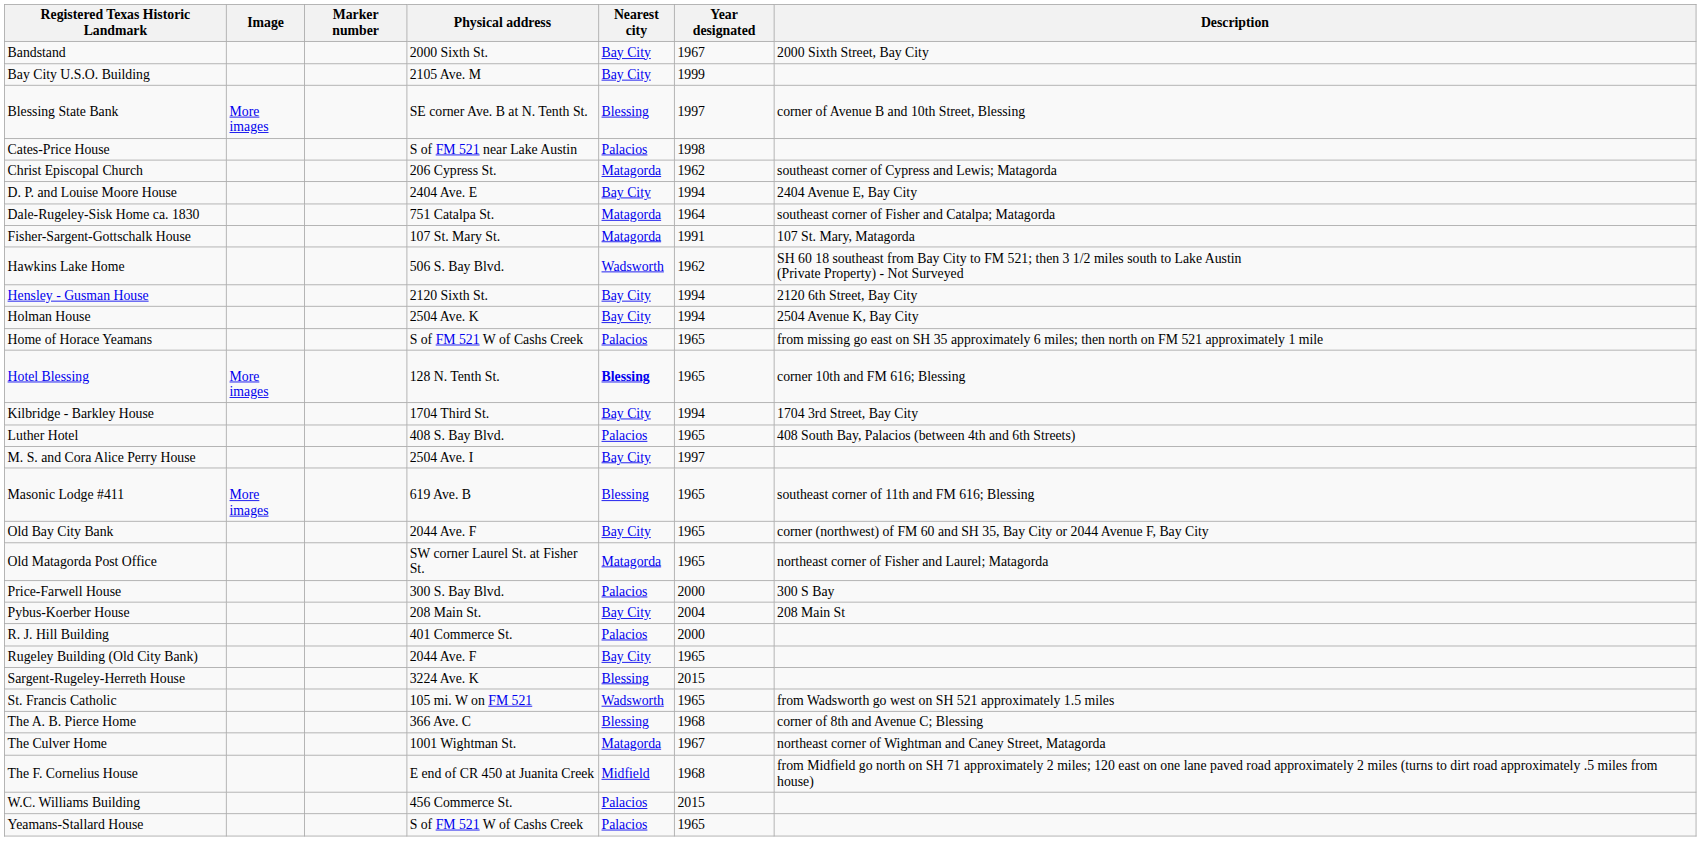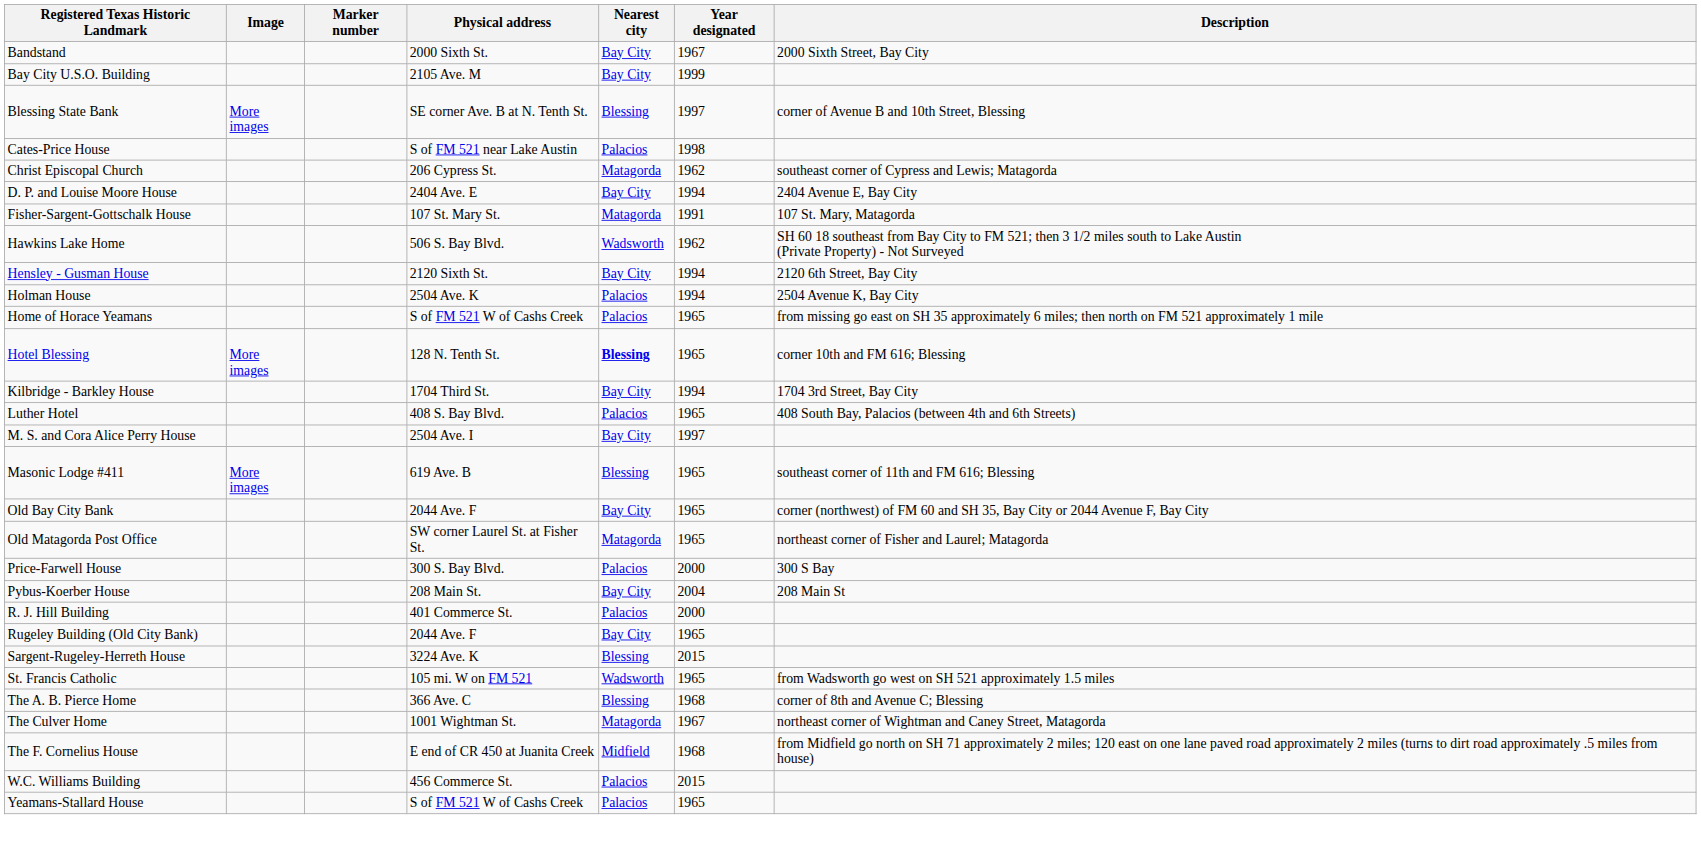- row: Dale-Rugeley-Sisk Home ca. 1830 | 751 Catalpa St. | Matagorda | 1964 | southeast corner of Fisher and Catalpa; Matagorda
Holman House | Nearest city: Bay City -> Palacios
